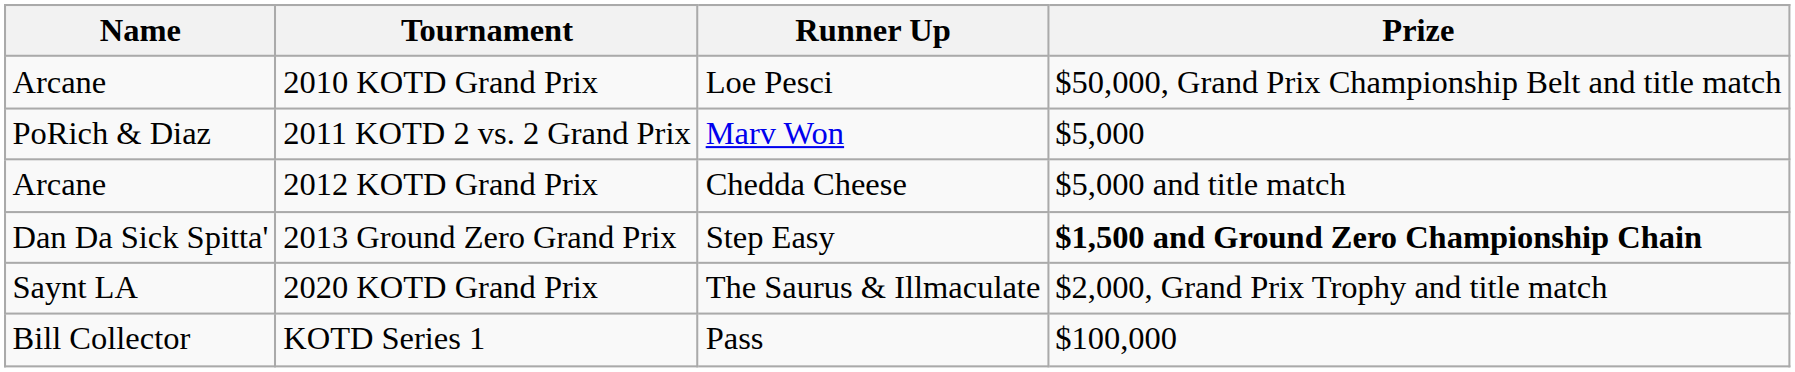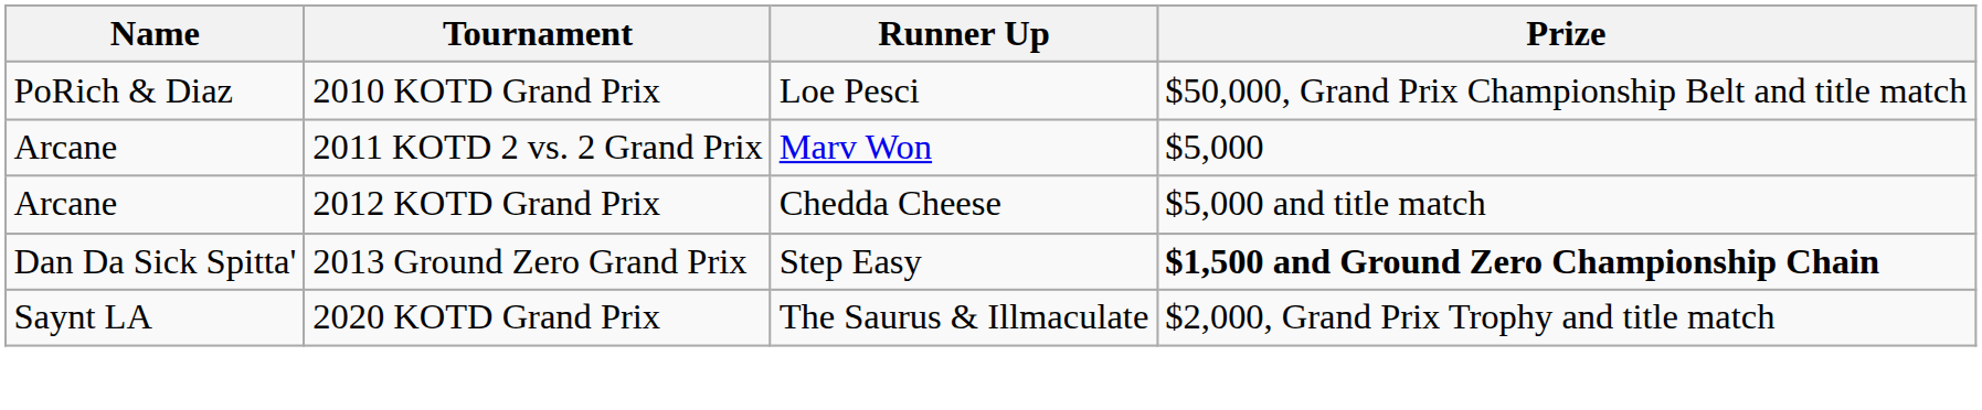2010 KOTD Grand Prix | Name: Arcane -> PoRich & Diaz
2011 KOTD 2 vs. 2 Grand Prix | Name: PoRich & Diaz -> Arcane
- row: Bill Collector | KOTD Series 1 | Pass | $100,000
